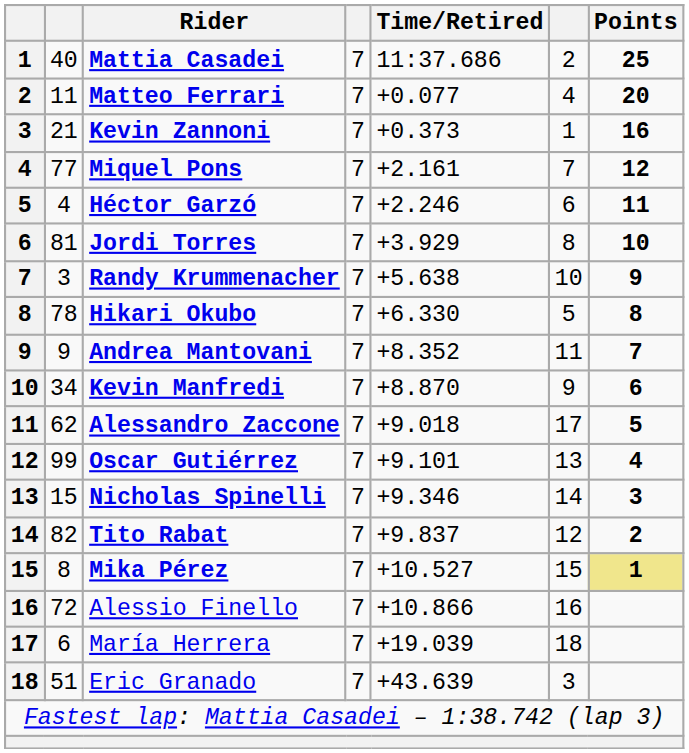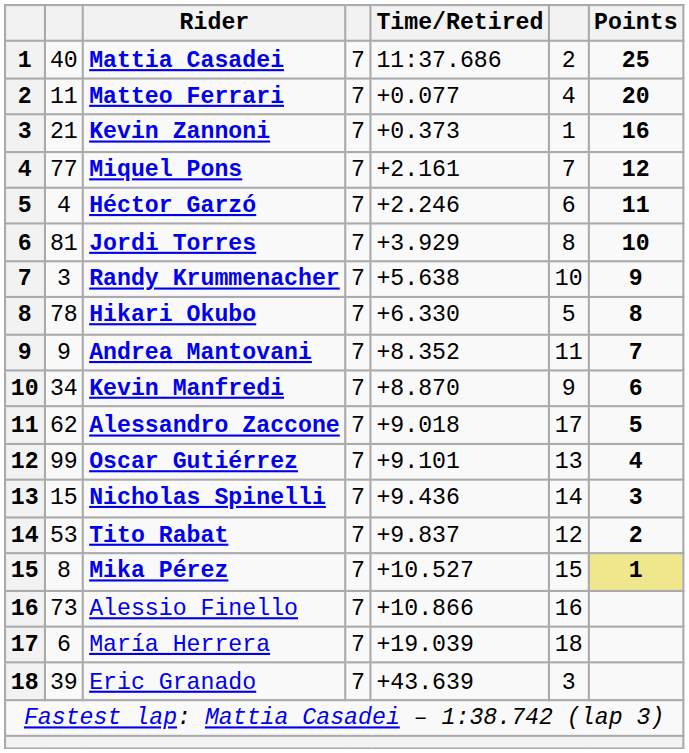Nicholas Spinelli | Time/Retired: +9.346 -> +9.436
Tito Rabat | column 2: 82 -> 53
Alessio Finello | column 2: 72 -> 73
Eric Granado | column 2: 51 -> 39
